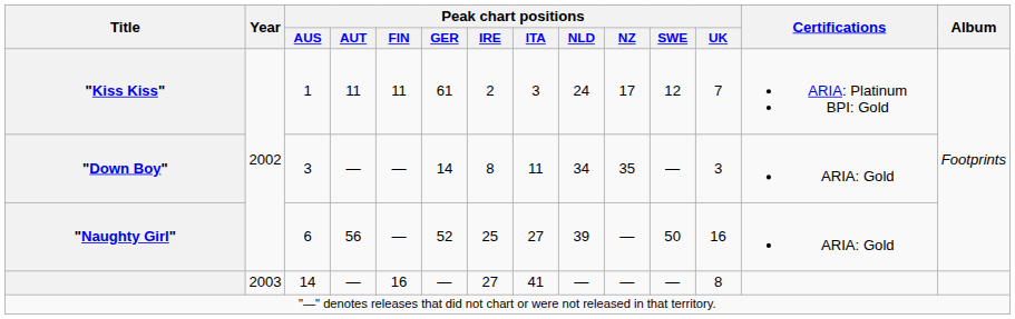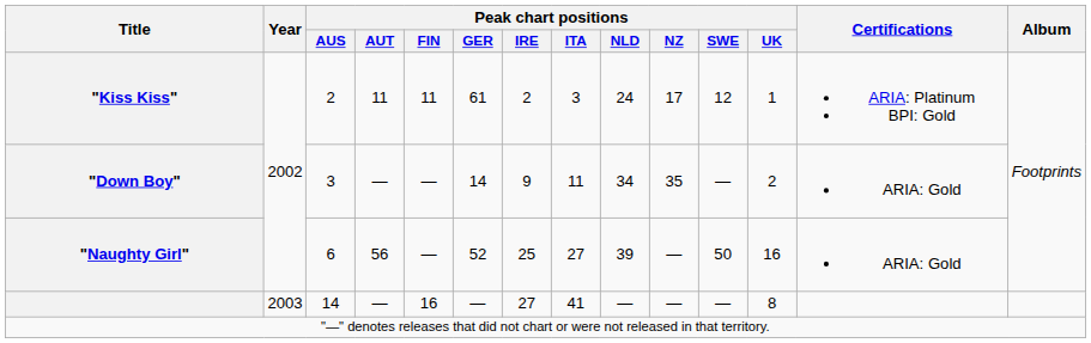"Kiss Kiss" | Peak chart positions / AUS: 1 -> 2
"Kiss Kiss" | Peak chart positions / UK: 7 -> 1
"Down Boy" | Peak chart positions / IRE: 8 -> 9
"Down Boy" | Peak chart positions / UK: 3 -> 2
